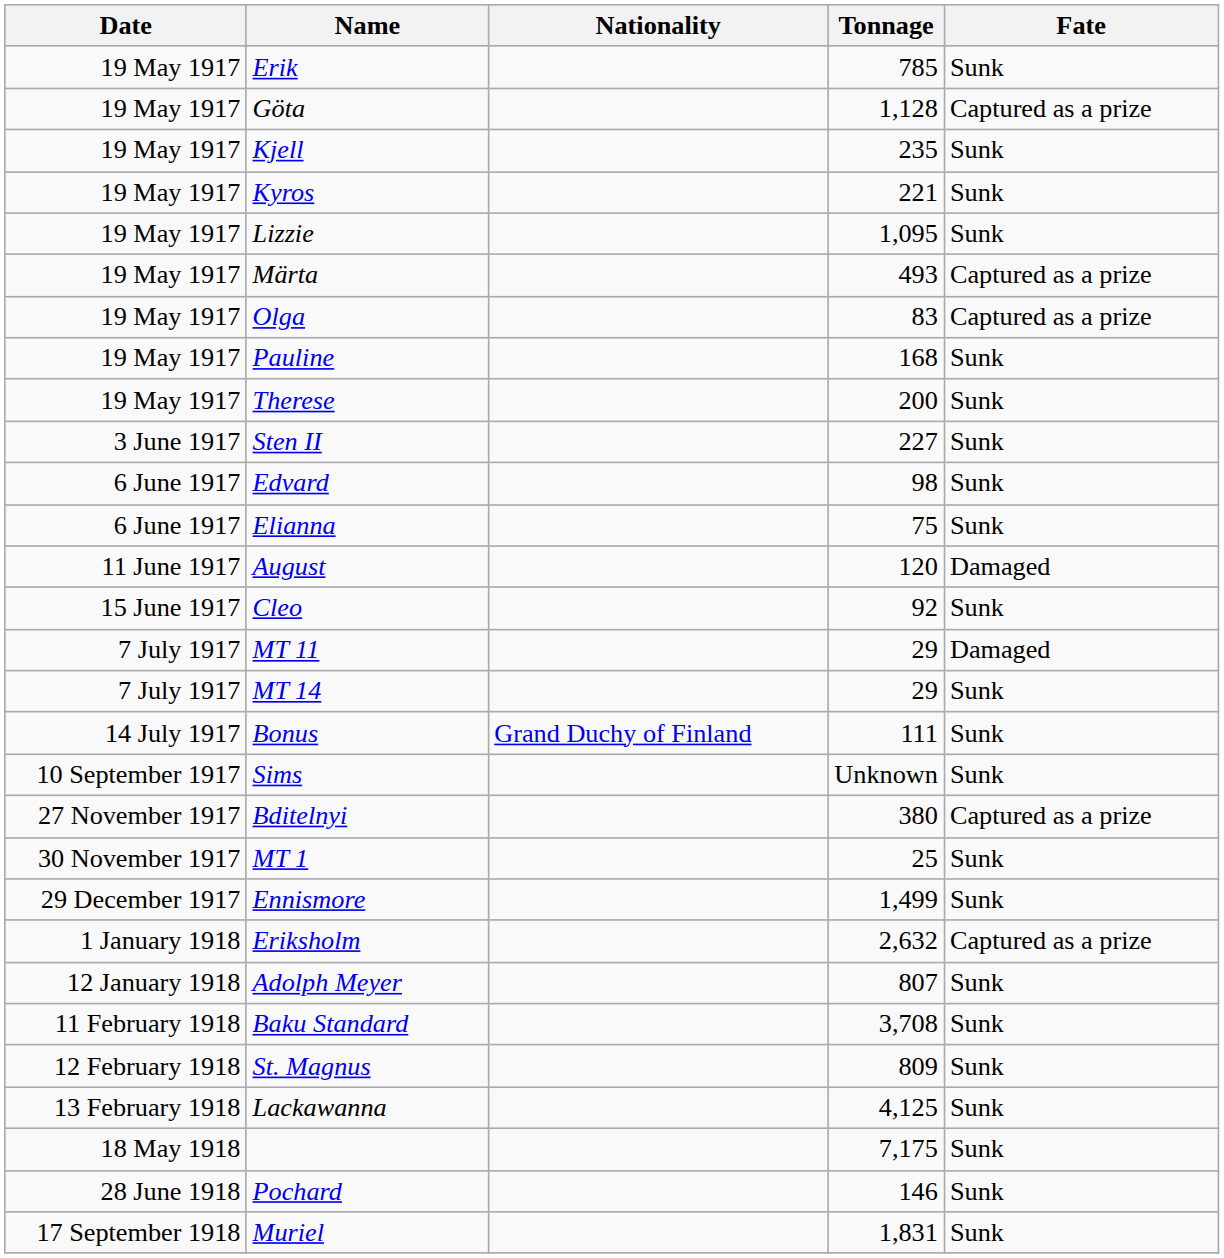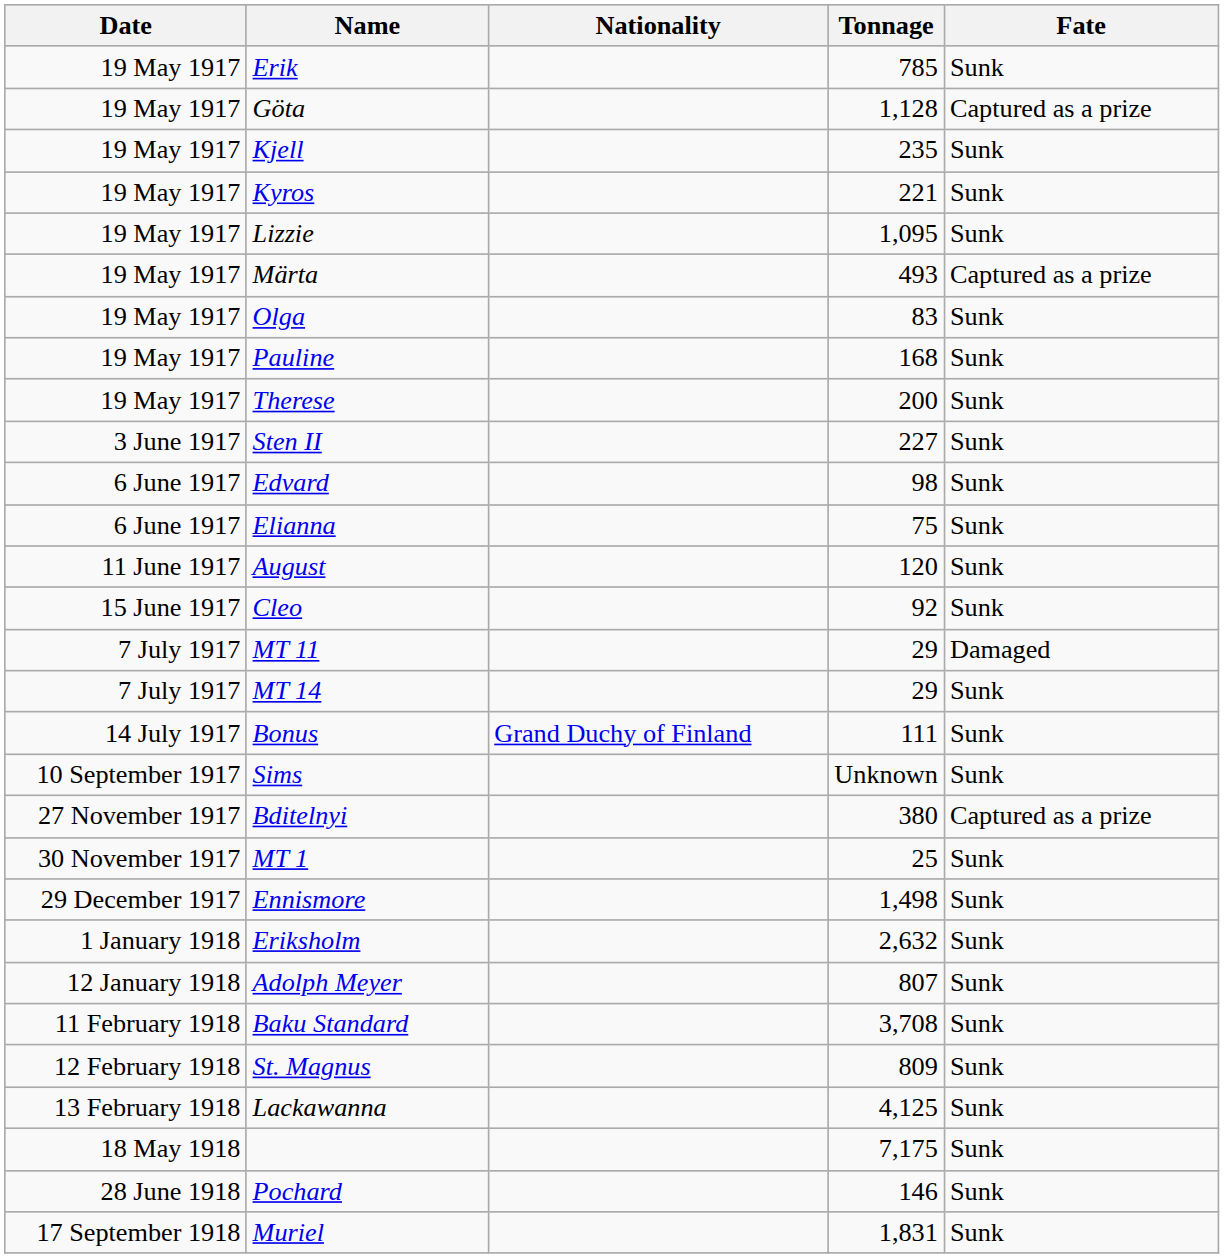Olga | Fate: Captured as a prize -> Sunk
August | Fate: Damaged -> Sunk
Ennismore | Tonnage: 1,499 -> 1,498
Eriksholm | Fate: Captured as a prize -> Sunk
